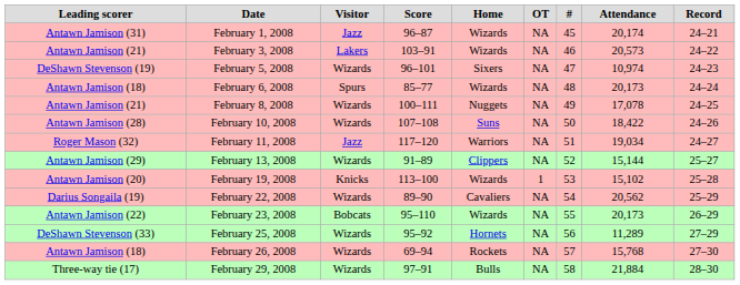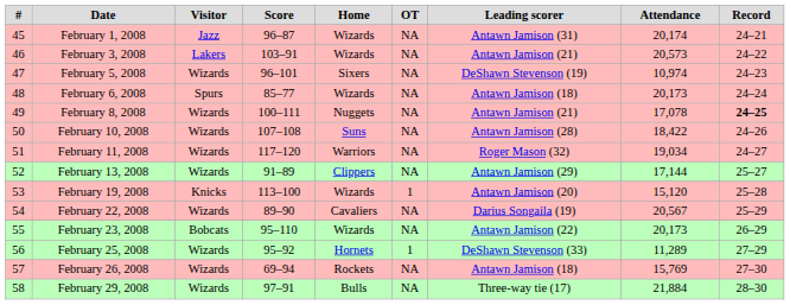columns swapped: # <-> Leading scorer
February 8, 2008 | Record: normal -> bold
February 11, 2008 | Visitor: Jazz -> Wizards
February 13, 2008 | Attendance: 15,144 -> 17,144
February 19, 2008 | Attendance: 15,102 -> 15,120
February 22, 2008 | Attendance: 20,562 -> 20,567
February 25, 2008 | OT: NA -> 1
February 26, 2008 | Attendance: 15,768 -> 15,769
